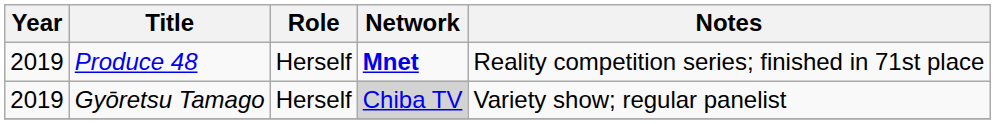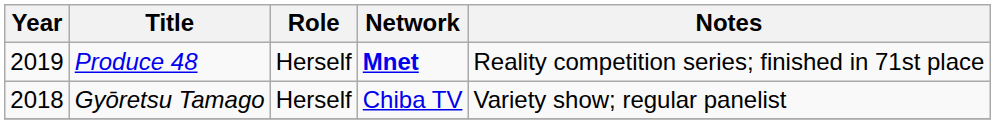Gyōretsu Tamago | Year: 2019 -> 2018
Gyōretsu Tamago | Network: lightgrey background -> no background
